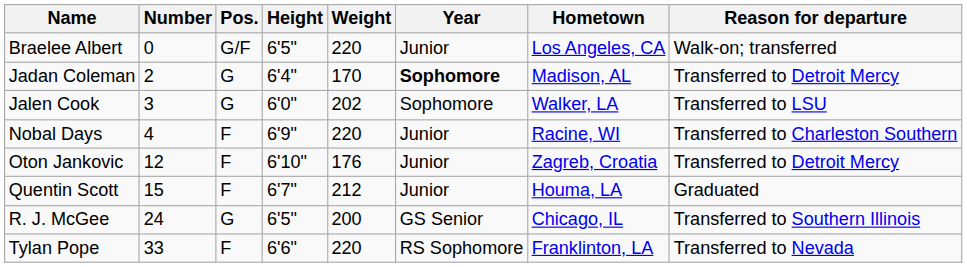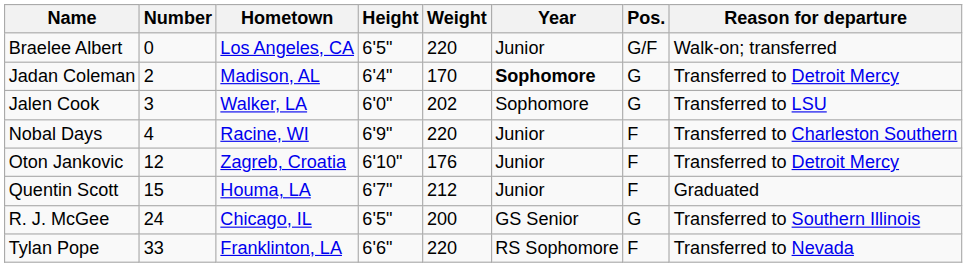columns swapped: Pos. <-> Hometown
